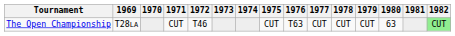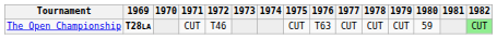The Open Championship | 1969: normal -> bold
The Open Championship | 1980: 63 -> 59
